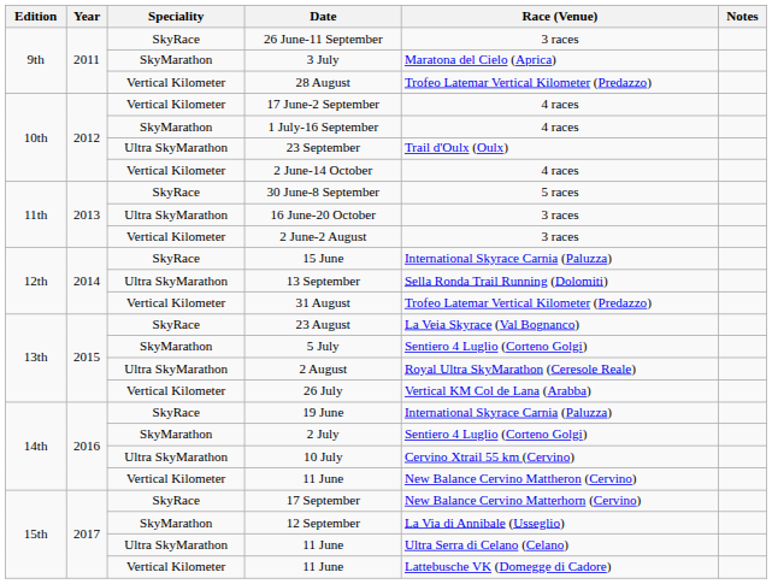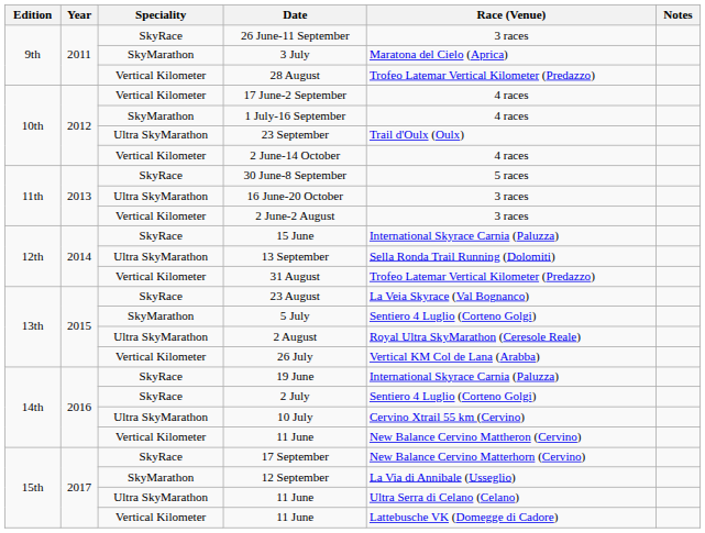2 July | Speciality: SkyMarathon -> SkyRace
